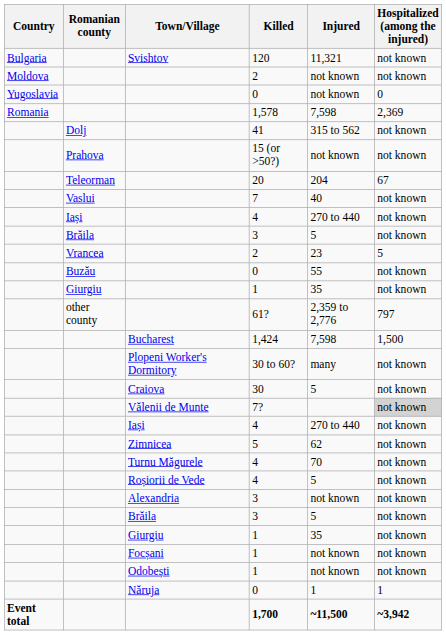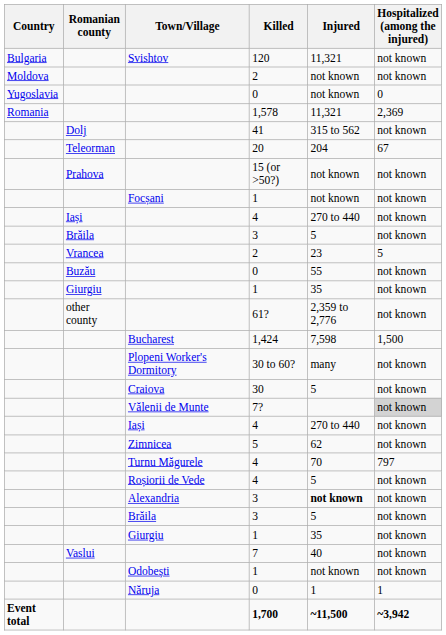1,578 | Injured: 7,598 -> 11,321
rows swapped: 20 <-> 15 (or >50?)
rows swapped: 7 <-> Focșani / 1
61? | Hospitalized (among the injured): 797 -> not known
Turnu Măgurele / 4 | Hospitalized (among the injured): not known -> 797
Alexandria / 3 | Injured: normal -> bold
